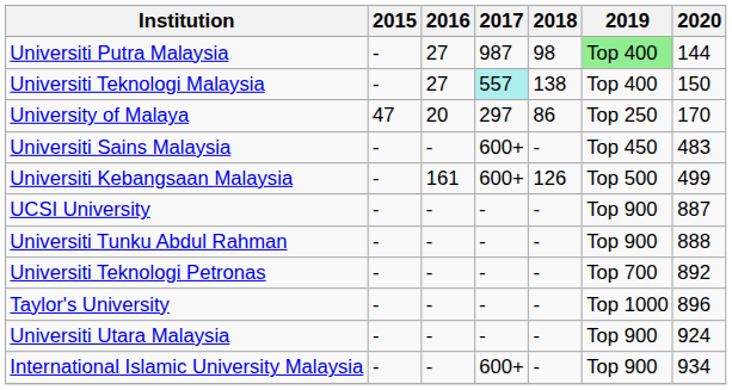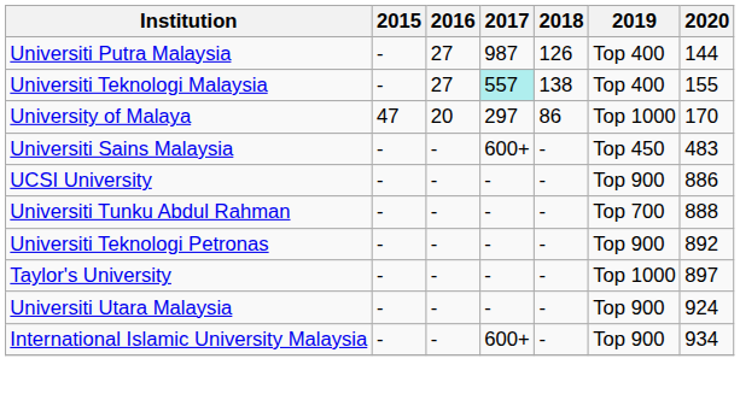Universiti Putra Malaysia | 2018: 98 -> 126
Universiti Putra Malaysia | 2019: lightgreen background -> no background
Universiti Teknologi Malaysia | 2020: 150 -> 155
University of Malaya | 2019: Top 250 -> Top 1000
- row: Universiti Kebangsaan Malaysia | - | 161 | 600+ | 126 | Top 500 | 499
UCSI University | 2020: 887 -> 886
Universiti Tunku Abdul Rahman | 2019: Top 900 -> Top 700
Universiti Teknologi Petronas | 2019: Top 700 -> Top 900
Taylor's University | 2020: 896 -> 897
